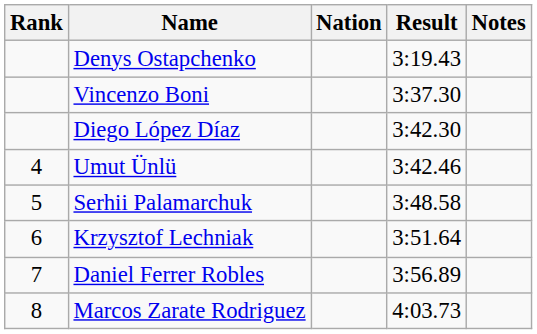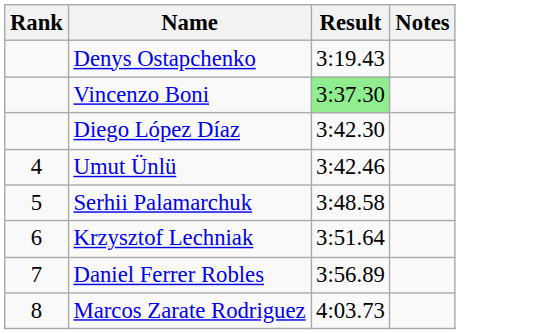- column: Nation
Vincenzo Boni | Result: no background -> lightgreen background
